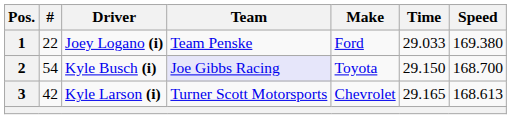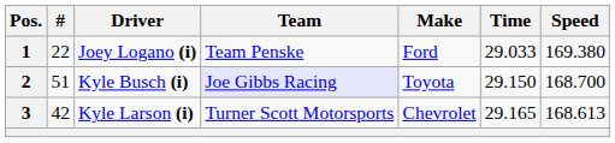2 | #: 54 -> 51
